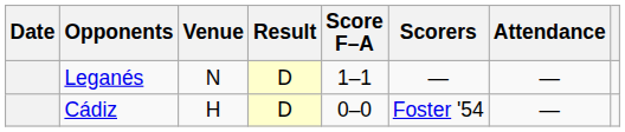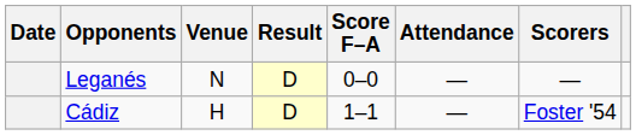columns swapped: Scorers <-> Attendance
Leganés | Score F–A: 1–1 -> 0–0
Cádiz | Score F–A: 0–0 -> 1–1
